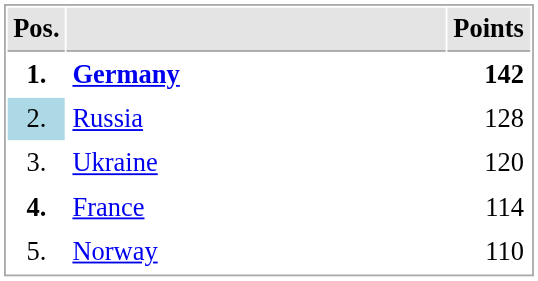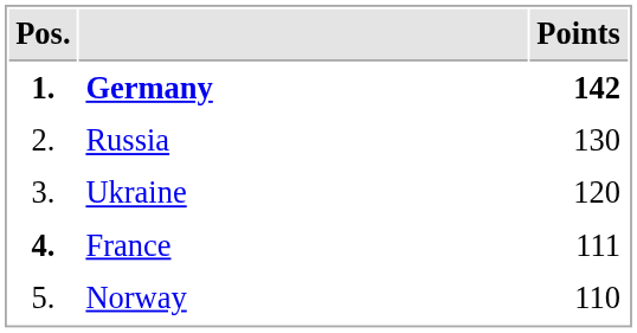Russia | Pos.: lightblue background -> no background
Russia | Points: 128 -> 130
France | Points: 114 -> 111
